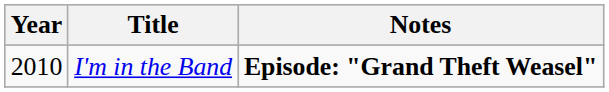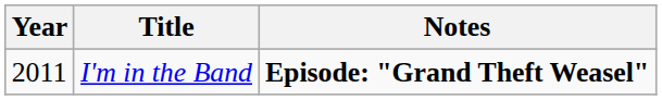I'm in the Band | Year: 2010 -> 2011
